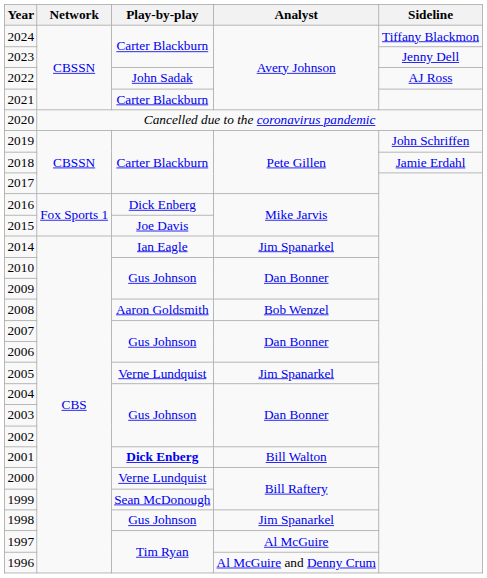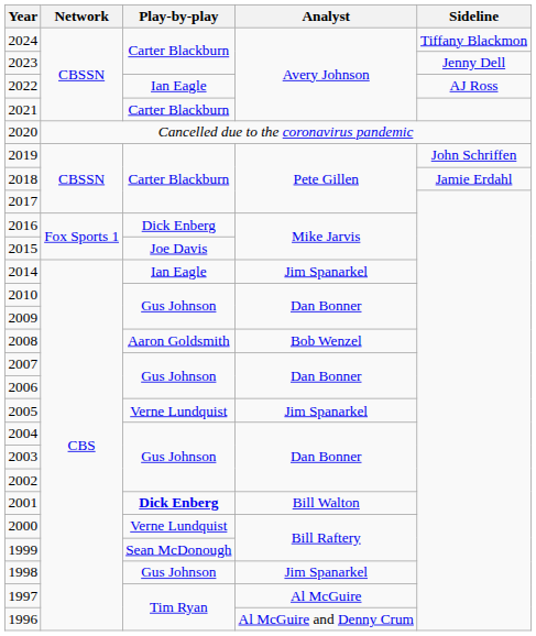2022 | Play-by-play: John Sadak -> Ian Eagle
